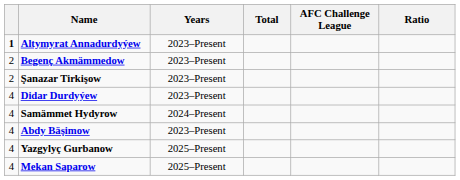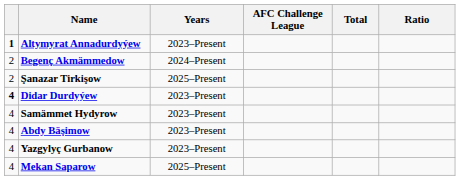columns swapped: AFC Challenge League <-> Total
Begenç Akmämmedow | Years: 2023–Present -> 2024–Present
Şanazar Tirkişow | Years: 2023–Present -> 2025–Present
Didar Durdyýew | column 1: normal -> bold
Samämmet Hydyrow | Years: 2024–Present -> 2023–Present
Yazgylyç Gurbanow | Years: 2025–Present -> 2023–Present
